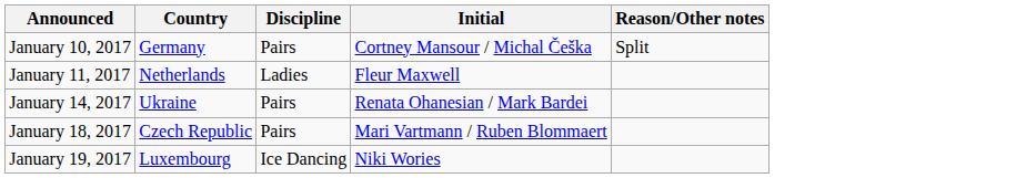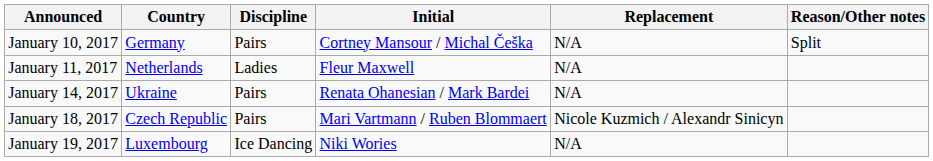+ column: Replacement | N/A | N/A | N/A | Nicole Kuzmich / Alexandr Sinicyn | N/A
